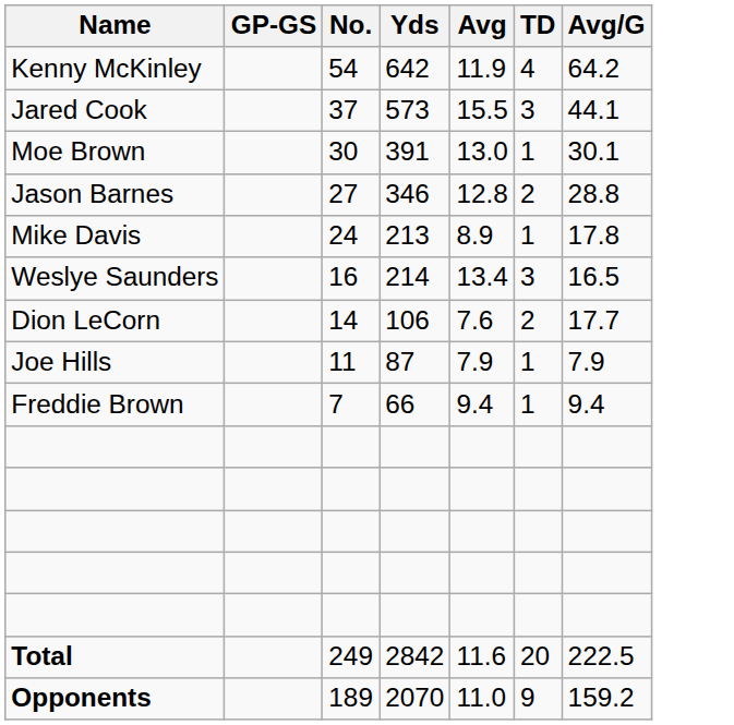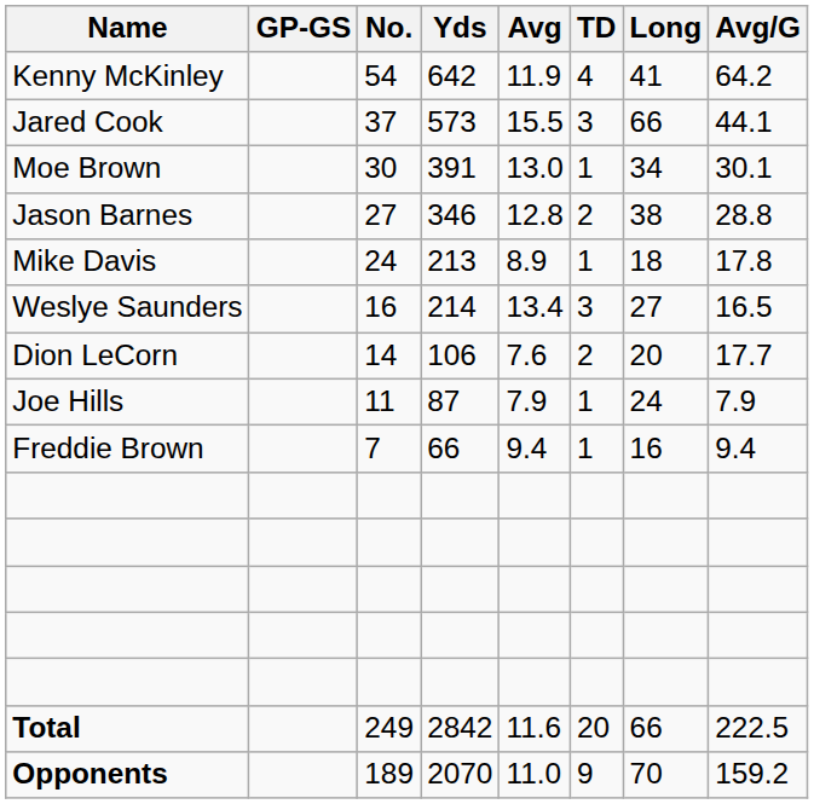+ column: Long | 41 | 66 | 34 | 38 | 18 | 27 | 20 | 24 | 16 | 66 | 70
